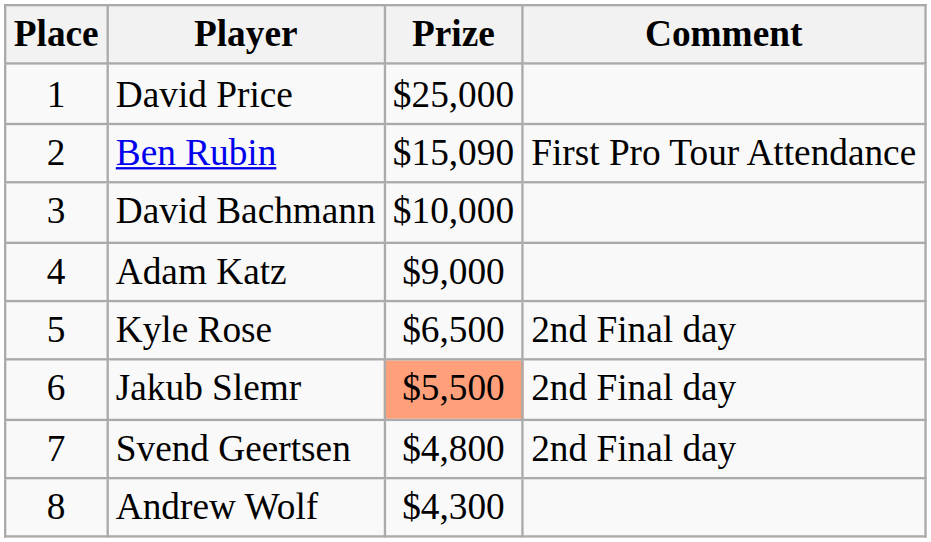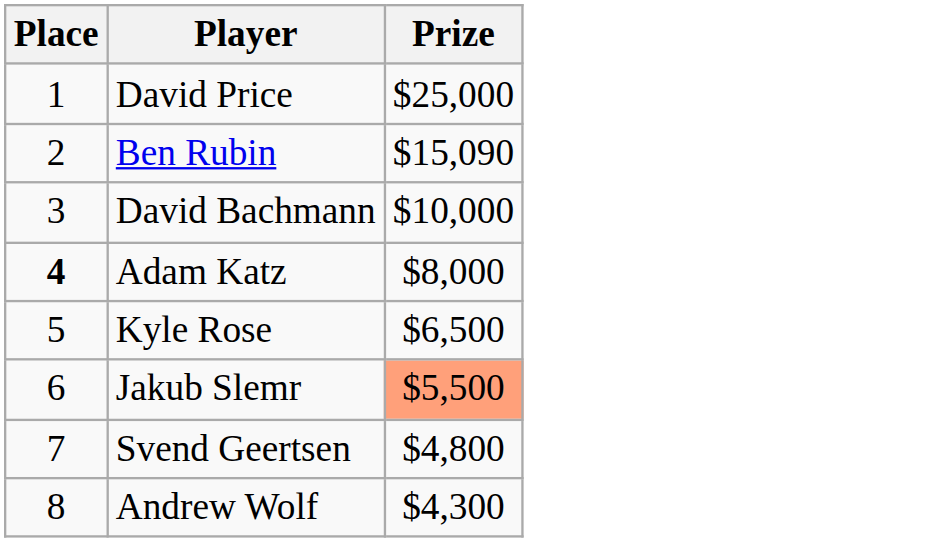- column: Comment | First Pro Tour Attendance | 2nd Final day | 2nd Final day | 2nd Final day
Adam Katz | Place: normal -> bold
Adam Katz | Prize: $9,000 -> $8,000
